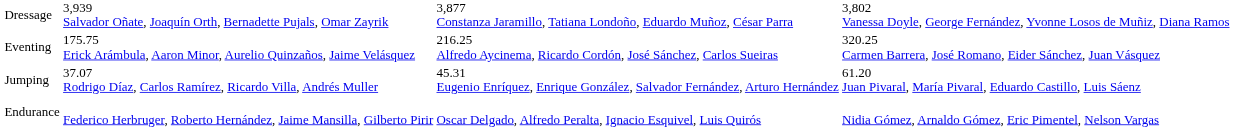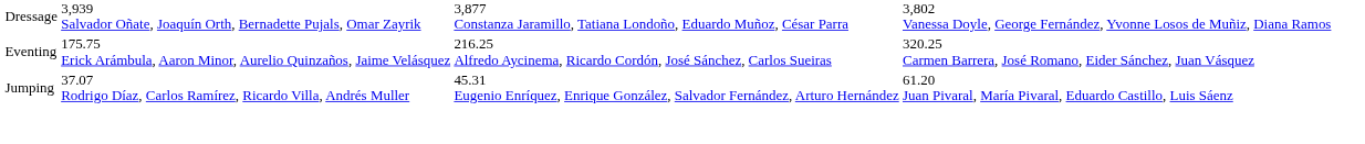- row: Endurance | Federico Herbruger, Roberto Hernández, Jaime Mansilla, Gilberto Pirir | Oscar Delgado, Alfredo Peralta, Ignacio Esquivel, Luis Quirós | Nidia Gómez, Arnaldo Gómez, Eric Pimentel, Nelson Vargas
